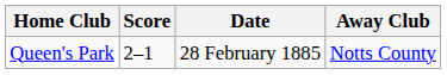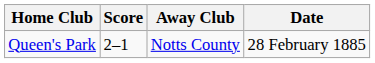columns swapped: Away Club <-> Date
